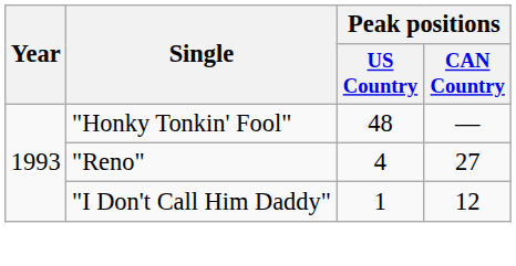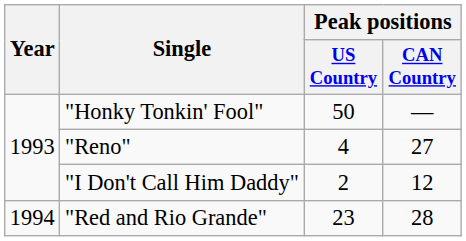"Honky Tonkin' Fool" | Peak positions / US Country: 48 -> 50
"I Don't Call Him Daddy" | Peak positions / US Country: 1 -> 2
+ row: 1994 | "Red and Rio Grande" | 23 | 28
